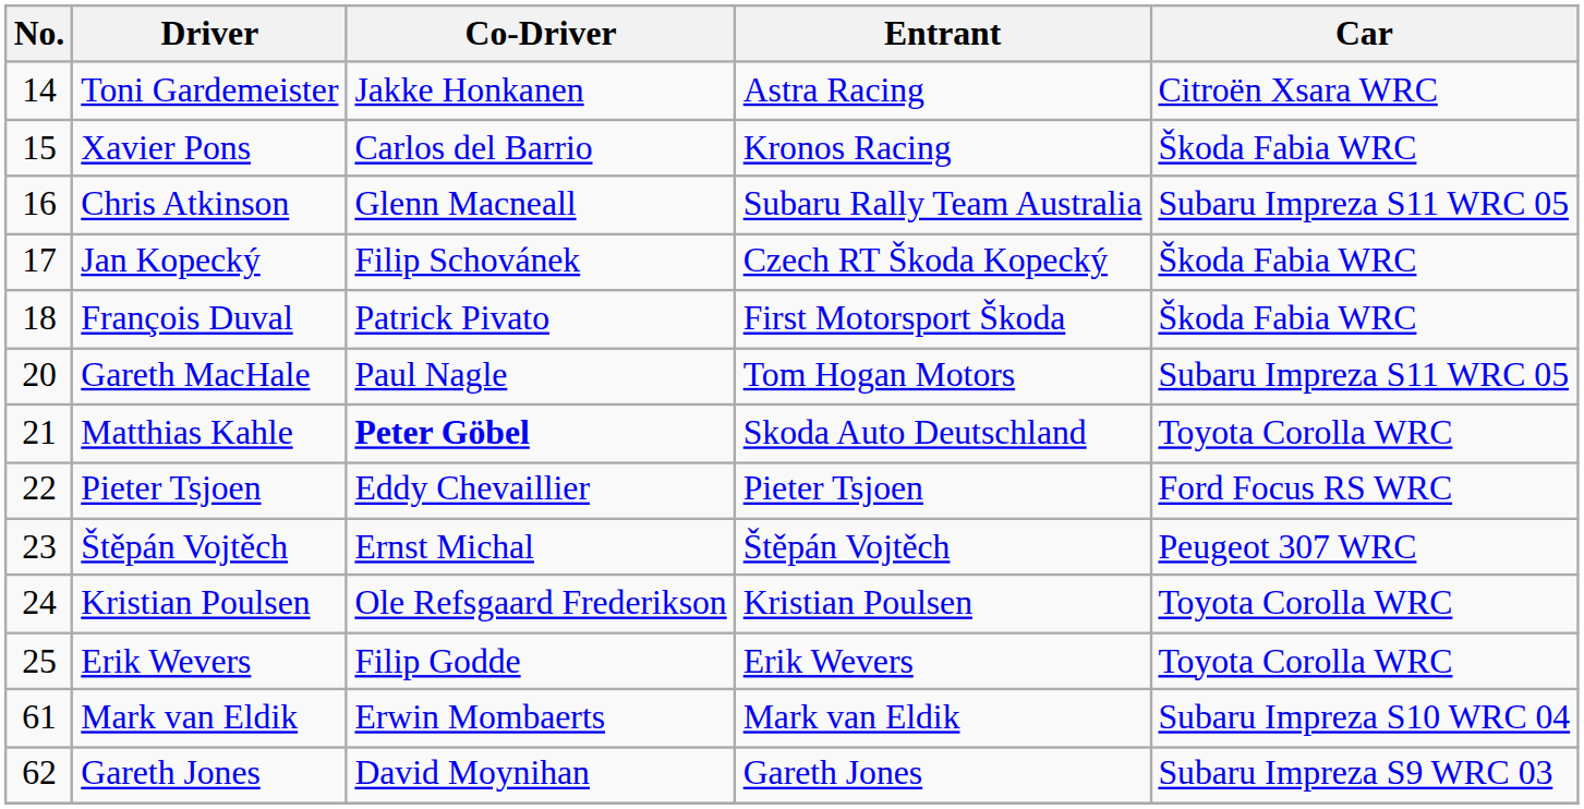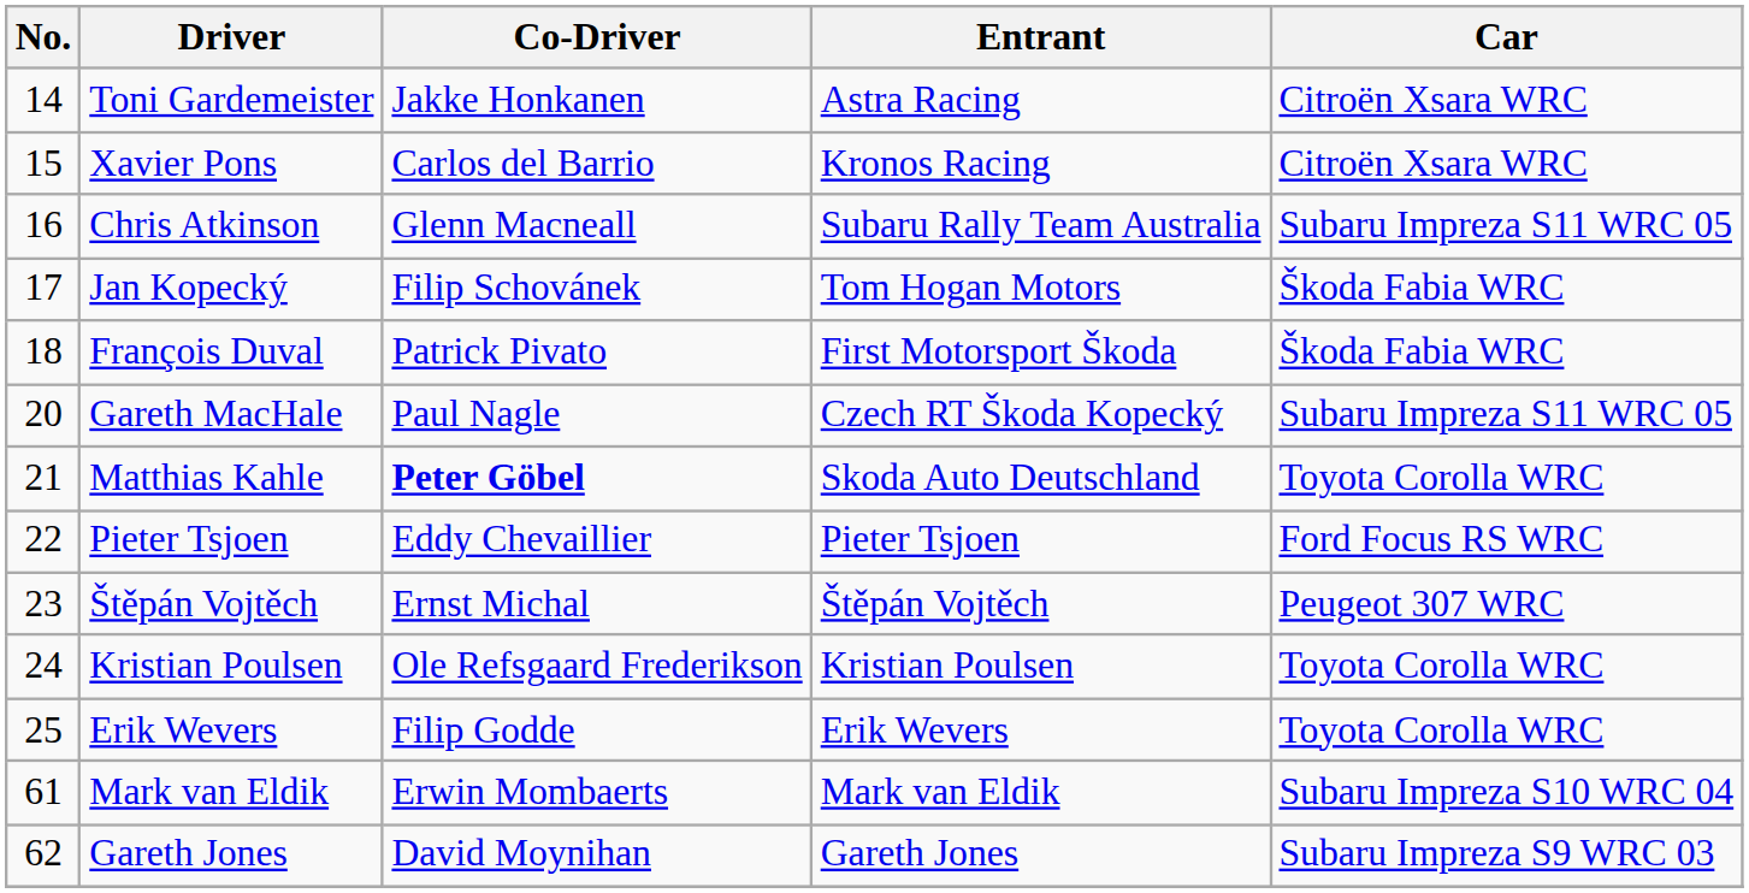Xavier Pons | Car: Škoda Fabia WRC -> Citroën Xsara WRC
Jan Kopecký | Entrant: Czech RT Škoda Kopecký -> Tom Hogan Motors
Gareth MacHale | Entrant: Tom Hogan Motors -> Czech RT Škoda Kopecký
